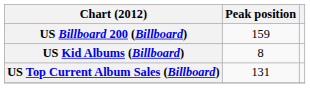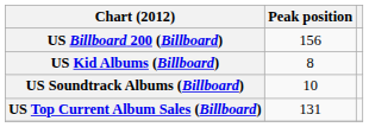US Billboard 200 (Billboard) | Peak position: 159 -> 156
+ row: US Soundtrack Albums (Billboard) | 10
